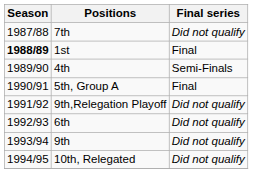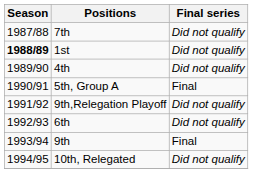1st | Final series: Final -> Did not qualify
4th | Final series: Semi-Finals -> Did not qualify
9th | Final series: Did not qualify -> Final
